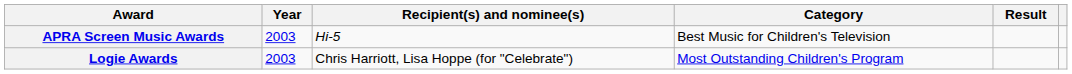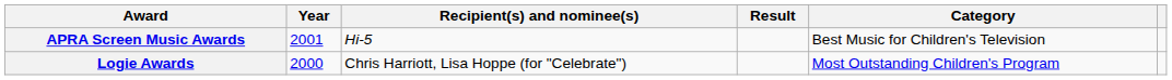columns swapped: Category <-> Result
APRA Screen Music Awards | Year: 2003 -> 2001
Logie Awards | Year: 2003 -> 2000
